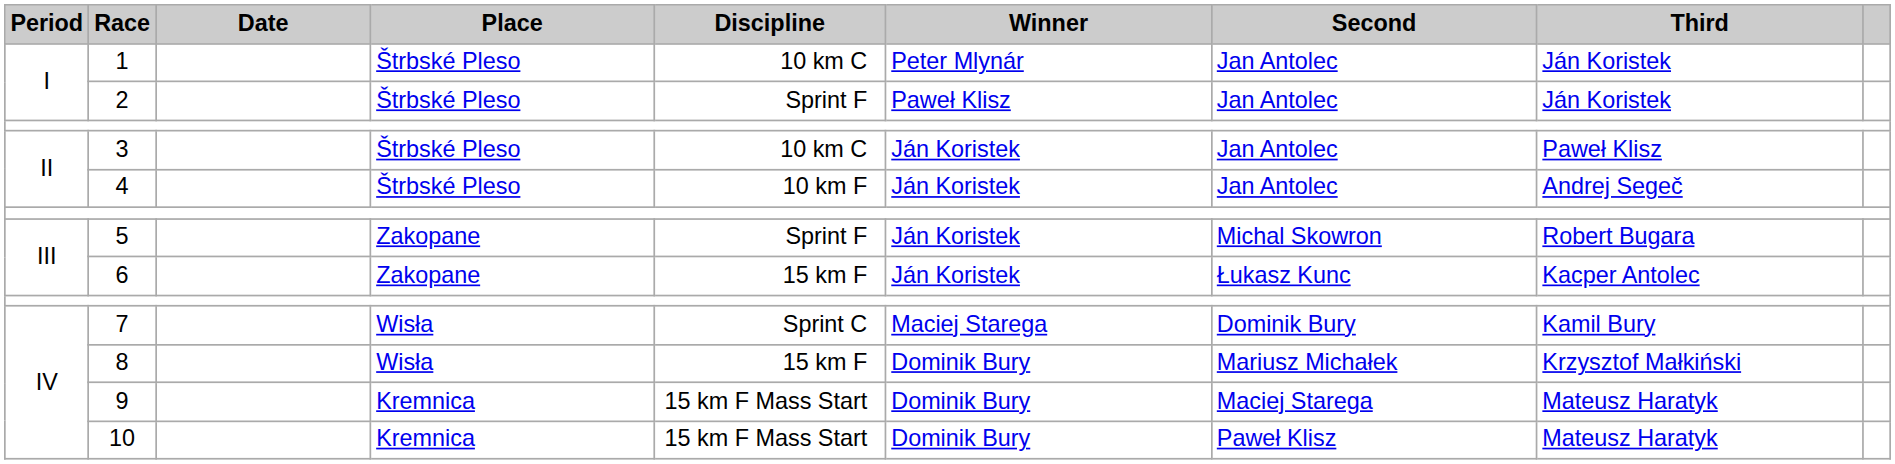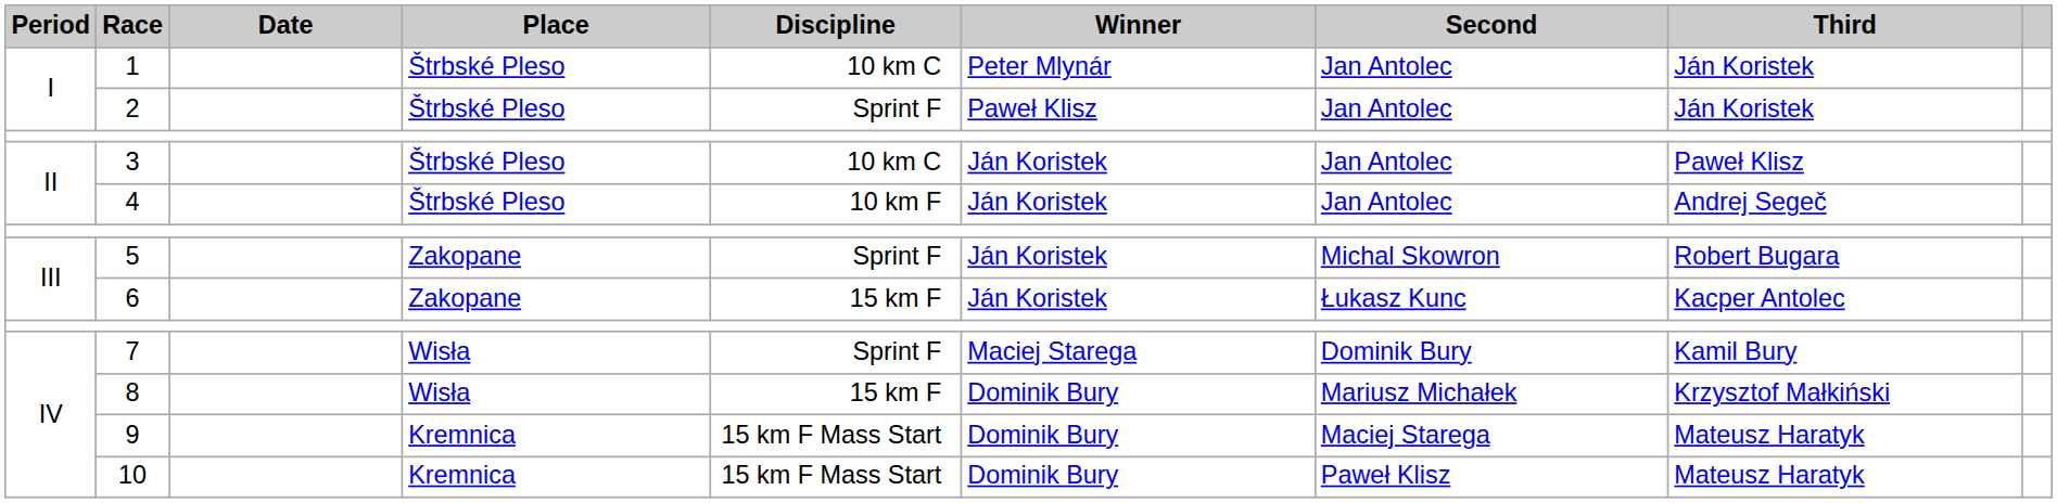7 | Discipline: Sprint C -> Sprint F
